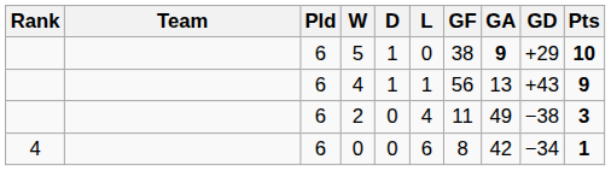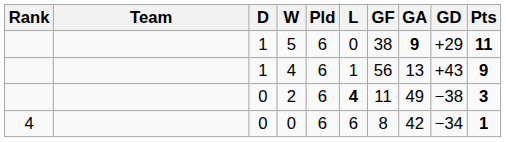columns swapped: Pld <-> D
5 | Pts: 10 -> 11
2 | L: normal -> bold
